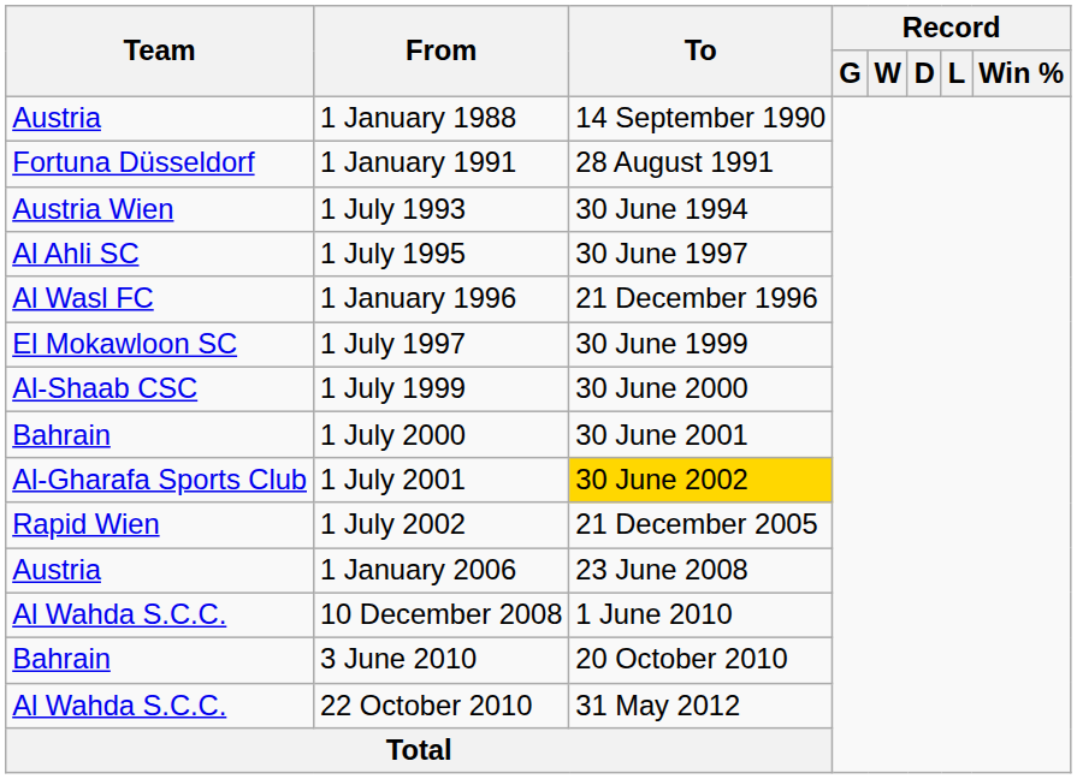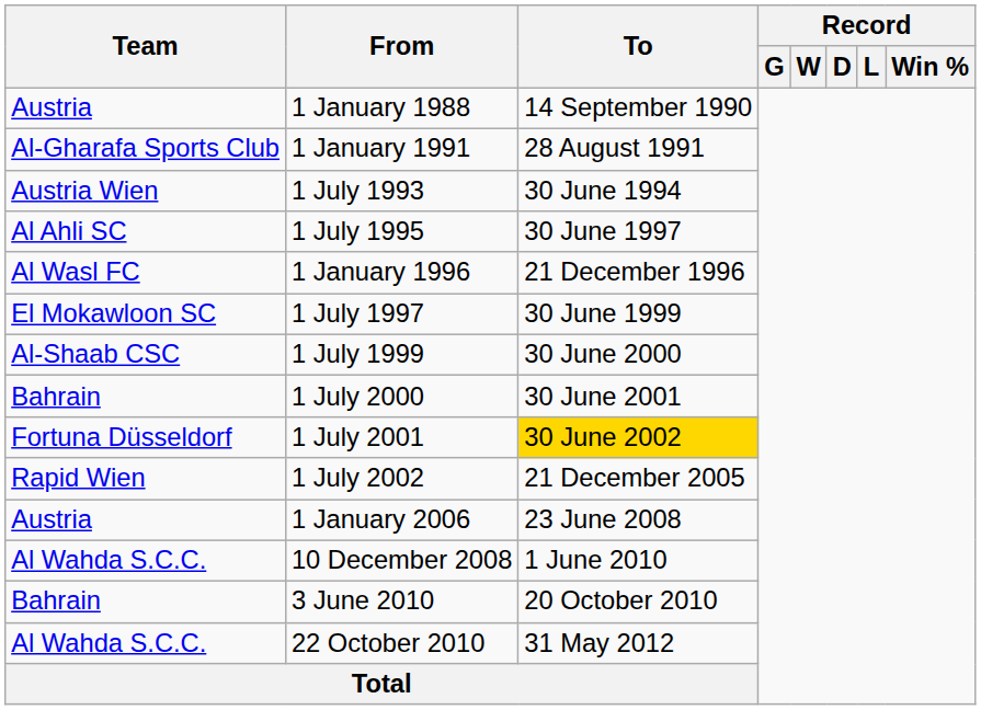1 January 1991 | Team: Fortuna Düsseldorf -> Al-Gharafa Sports Club
1 July 2001 | Team: Al-Gharafa Sports Club -> Fortuna Düsseldorf
